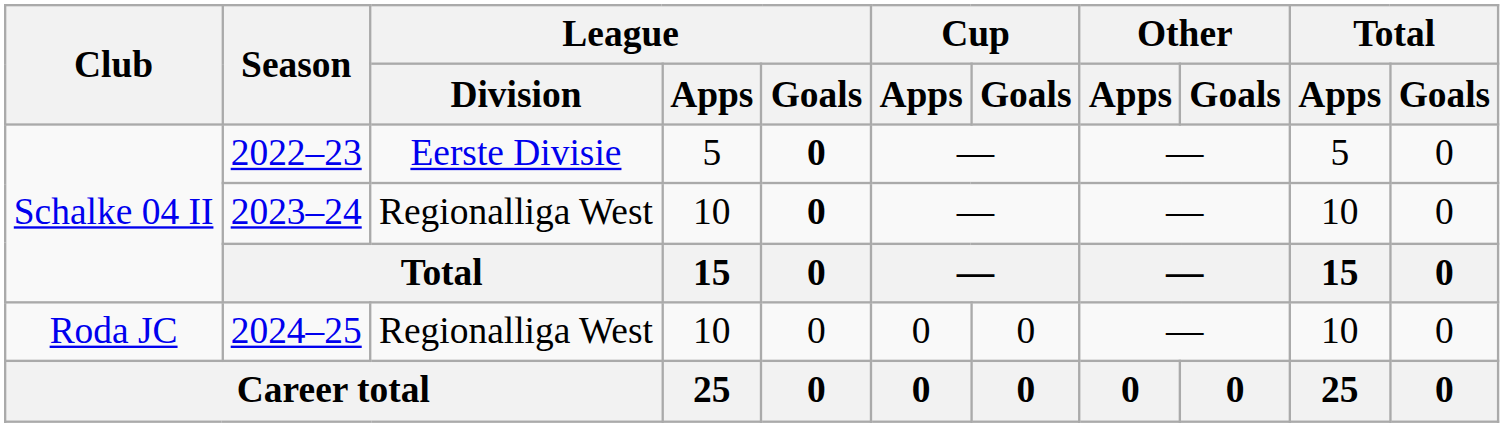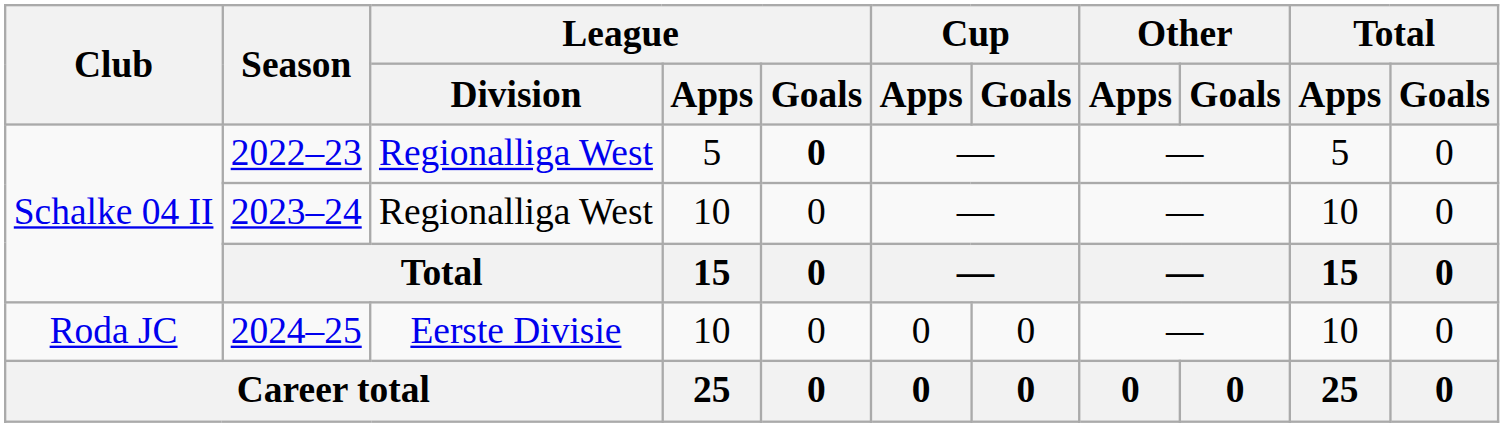2022–23 | League / Division: Eerste Divisie -> Regionalliga West
2023–24 | League / Goals: bold -> normal
2024–25 | League / Division: Regionalliga West -> Eerste Divisie
